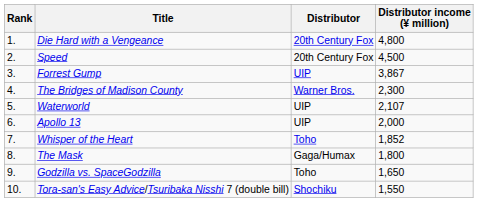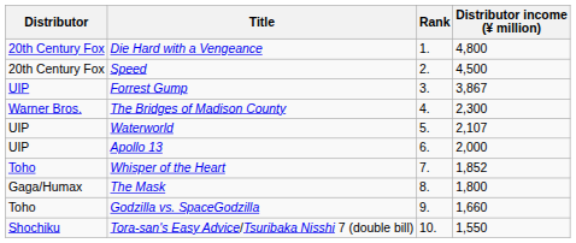columns swapped: Rank <-> Distributor
Godzilla vs. SpaceGodzilla | Distributor income (¥ million): 1,650 -> 1,660
